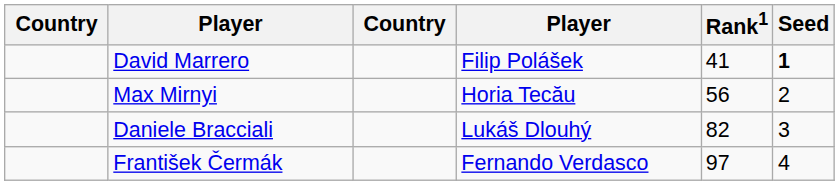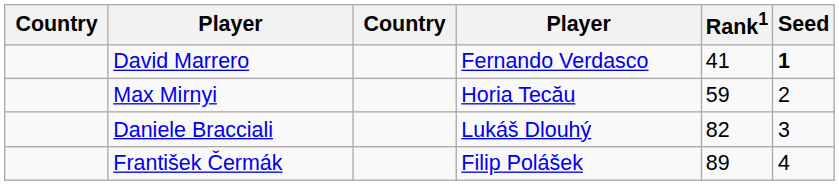David Marrero | column 4: Filip Polášek -> Fernando Verdasco
Max Mirnyi | Rank1: 56 -> 59
František Čermák | column 4: Fernando Verdasco -> Filip Polášek
František Čermák | Rank1: 97 -> 89
